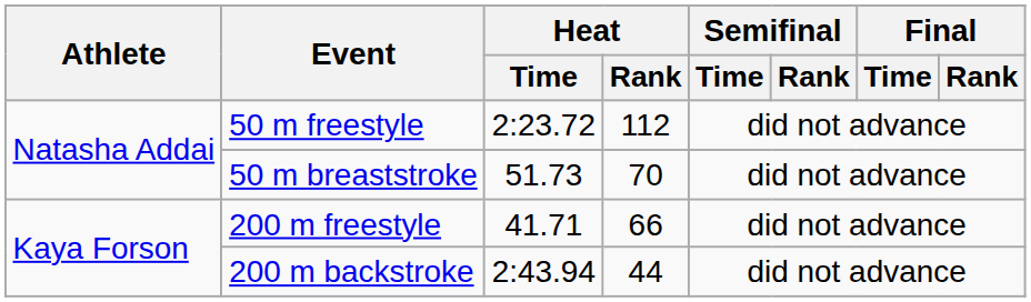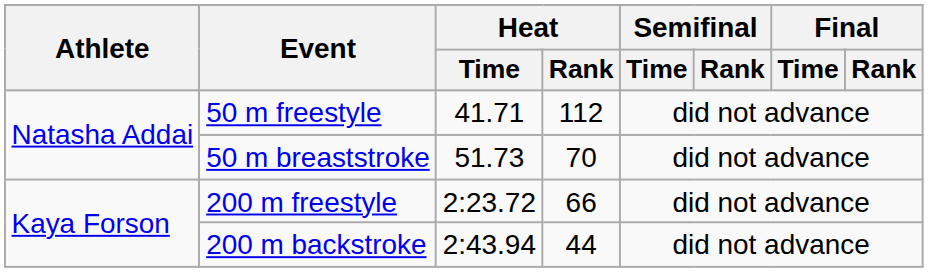50 m freestyle | Heat / Time: 2:23.72 -> 41.71
200 m freestyle | Heat / Time: 41.71 -> 2:23.72
